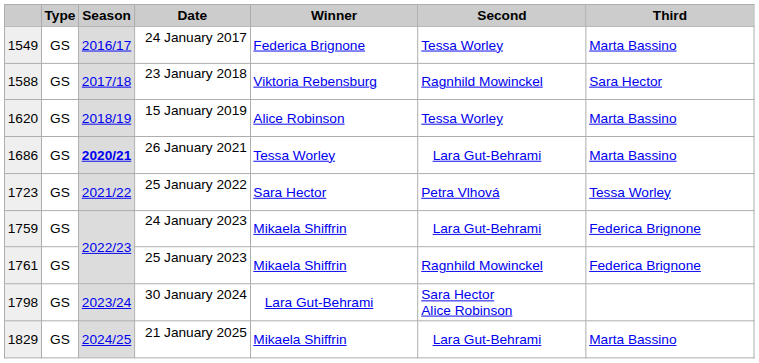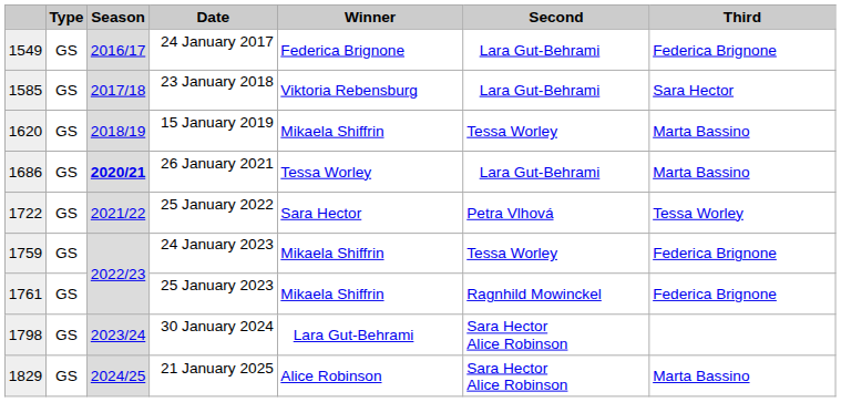24 January 2017 | Second: Tessa Worley -> Lara Gut-Behrami
24 January 2017 | Third: Marta Bassino -> Federica Brignone
23 January 2018 | column 1: 1588 -> 1585
23 January 2018 | Second: Ragnhild Mowinckel -> Lara Gut-Behrami
15 January 2019 | Winner: Alice Robinson -> Mikaela Shiffrin
25 January 2022 | column 1: 1723 -> 1722
24 January 2023 | Second: Lara Gut-Behrami -> Tessa Worley
21 January 2025 | Winner: Mikaela Shiffrin -> Alice Robinson
21 January 2025 | Second: Lara Gut-Behrami -> Sara Hector Alice Robinson
